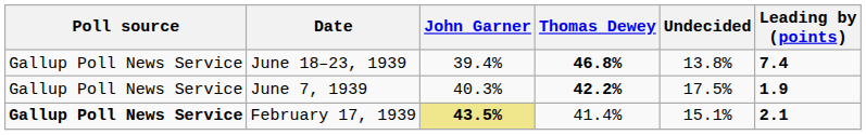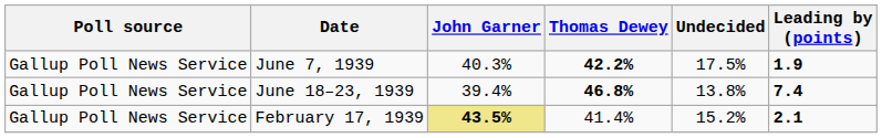rows swapped: June 18–23, 1939 <-> June 7, 1939
February 17, 1939 | Poll source: bold -> normal
February 17, 1939 | Undecided: 15.1% -> 15.2%
